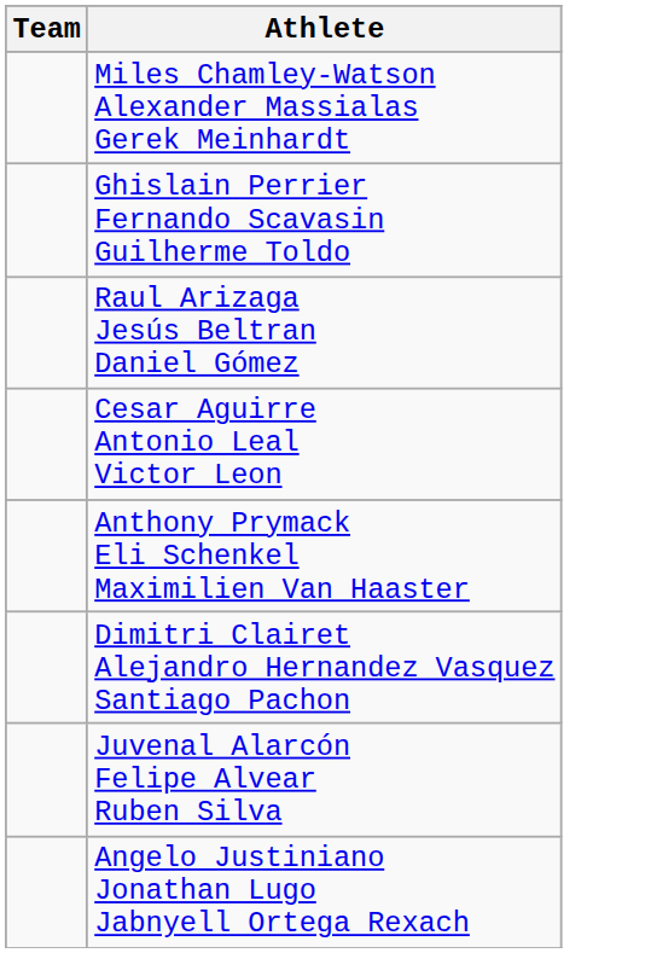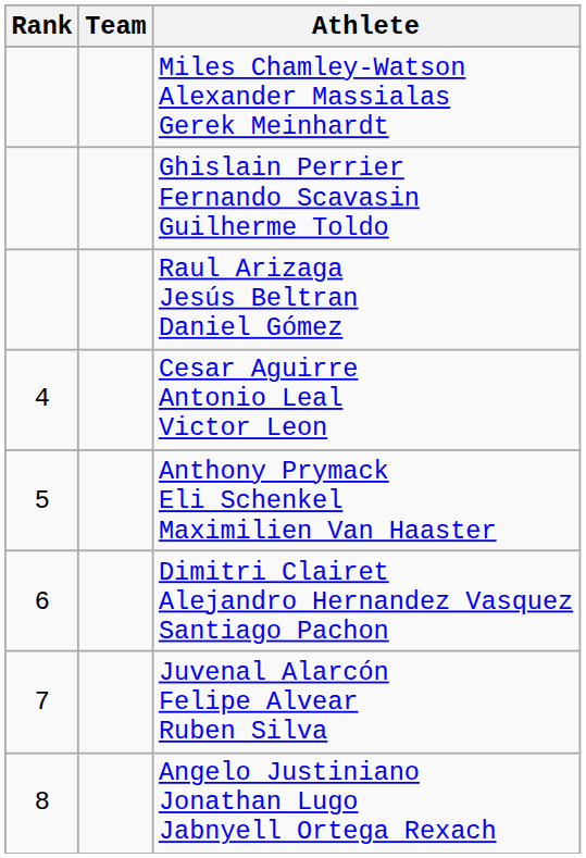+ column: Rank | 4 | 5 | 6 | 7 | 8
